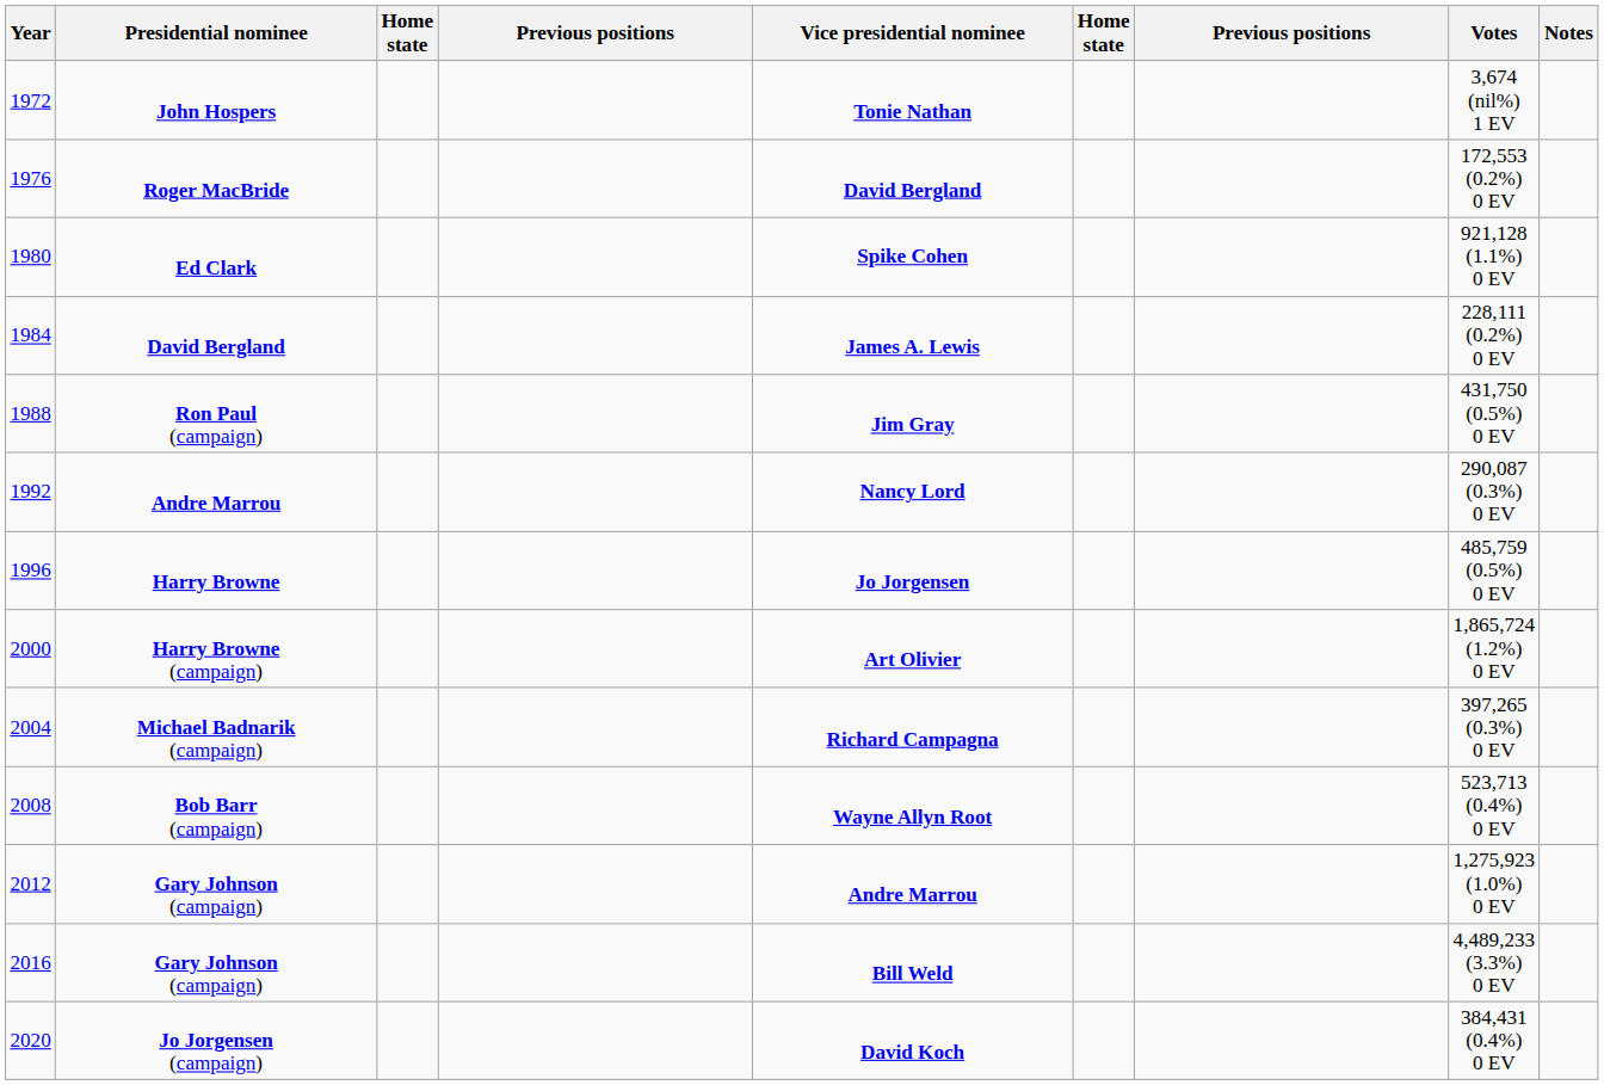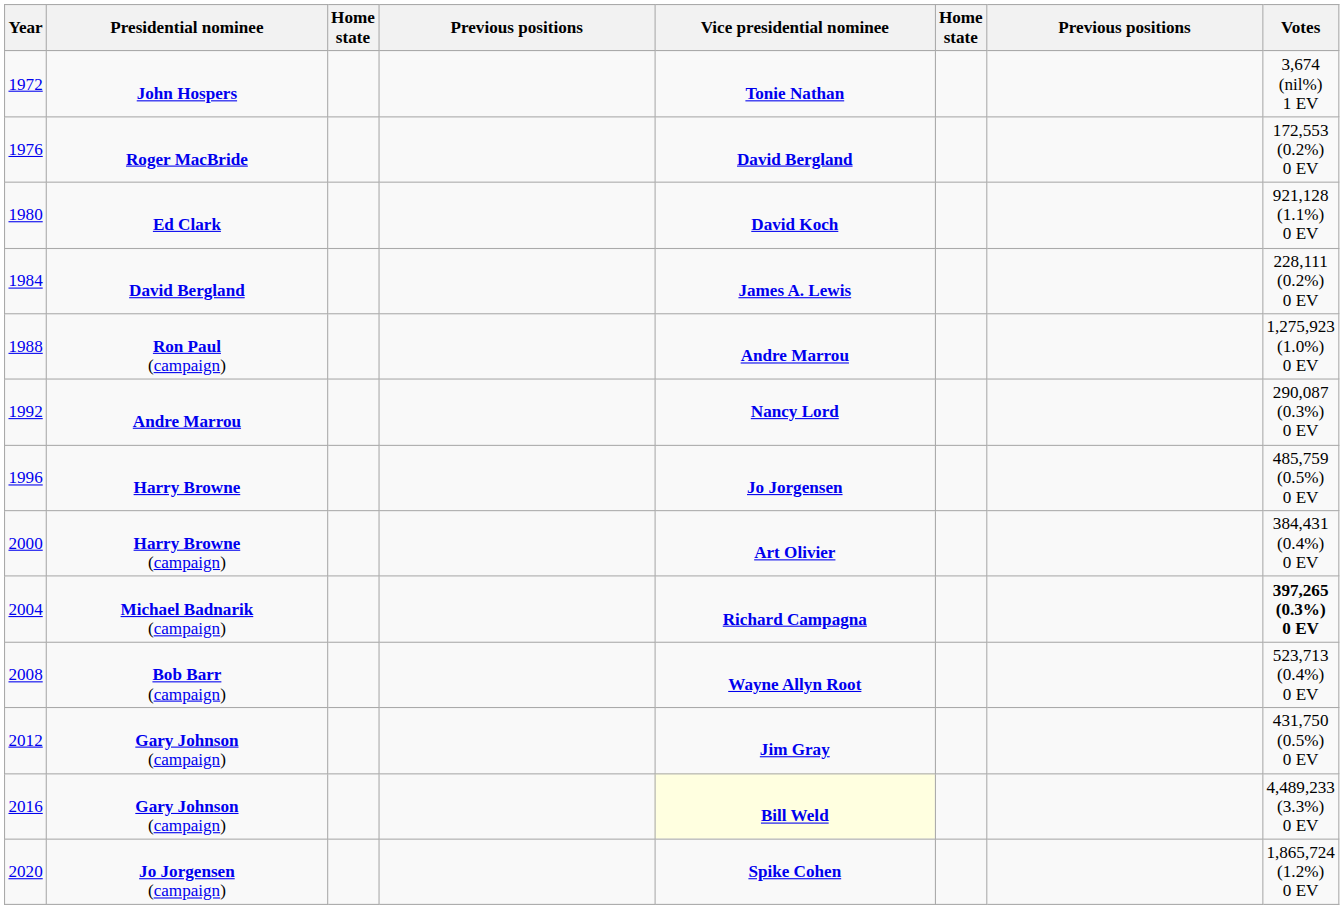- column: Notes
Ed Clark | Vice presidential nominee: Spike Cohen -> David Koch
Ron Paul (campaign) | Vice presidential nominee: Jim Gray -> Andre Marrou
Ron Paul (campaign) | Votes: 431,750 (0.5%) 0 EV -> 1,275,923 (1.0%) 0 EV
Harry Browne (campaign) | Votes: 1,865,724 (1.2%) 0 EV -> 384,431 (0.4%) 0 EV
Michael Badnarik (campaign) | Votes: normal -> bold
2012 / Gary Johnson (campaign) | Vice presidential nominee: Andre Marrou -> Jim Gray
2012 / Gary Johnson (campaign) | Votes: 1,275,923 (1.0%) 0 EV -> 431,750 (0.5%) 0 EV
2016 / Gary Johnson (campaign) | Vice presidential nominee: no background -> lightyellow background
Jo Jorgensen (campaign) | Vice presidential nominee: David Koch -> Spike Cohen
Jo Jorgensen (campaign) | Votes: 384,431 (0.4%) 0 EV -> 1,865,724 (1.2%) 0 EV
